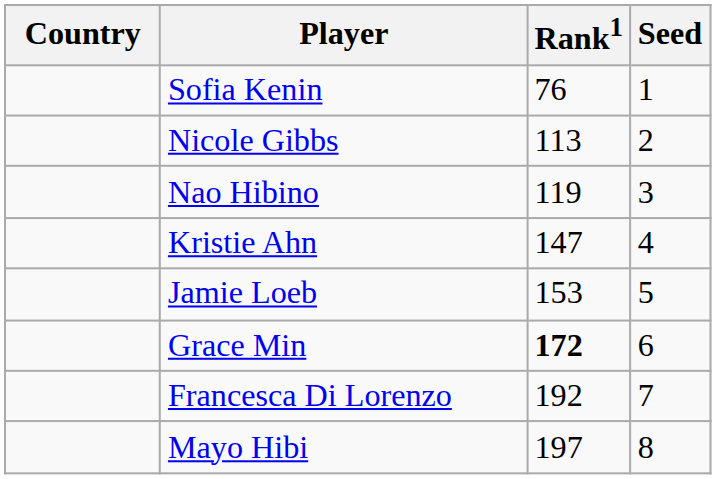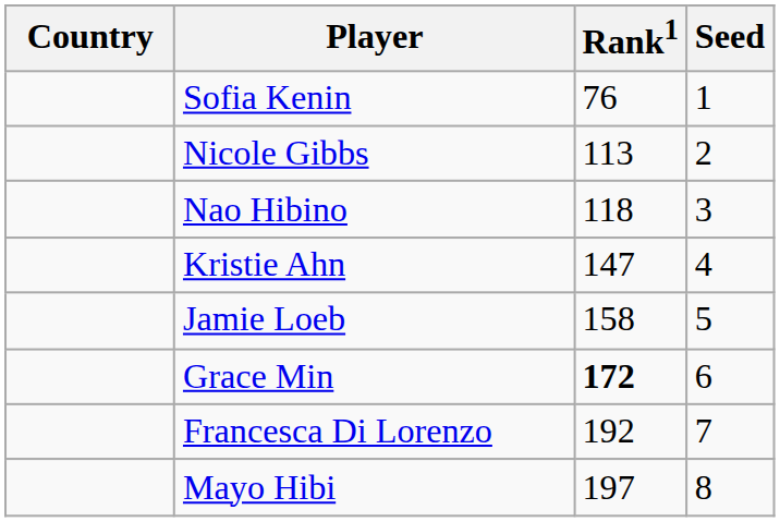Nao Hibino | Rank1: 119 -> 118
Jamie Loeb | Rank1: 153 -> 158
